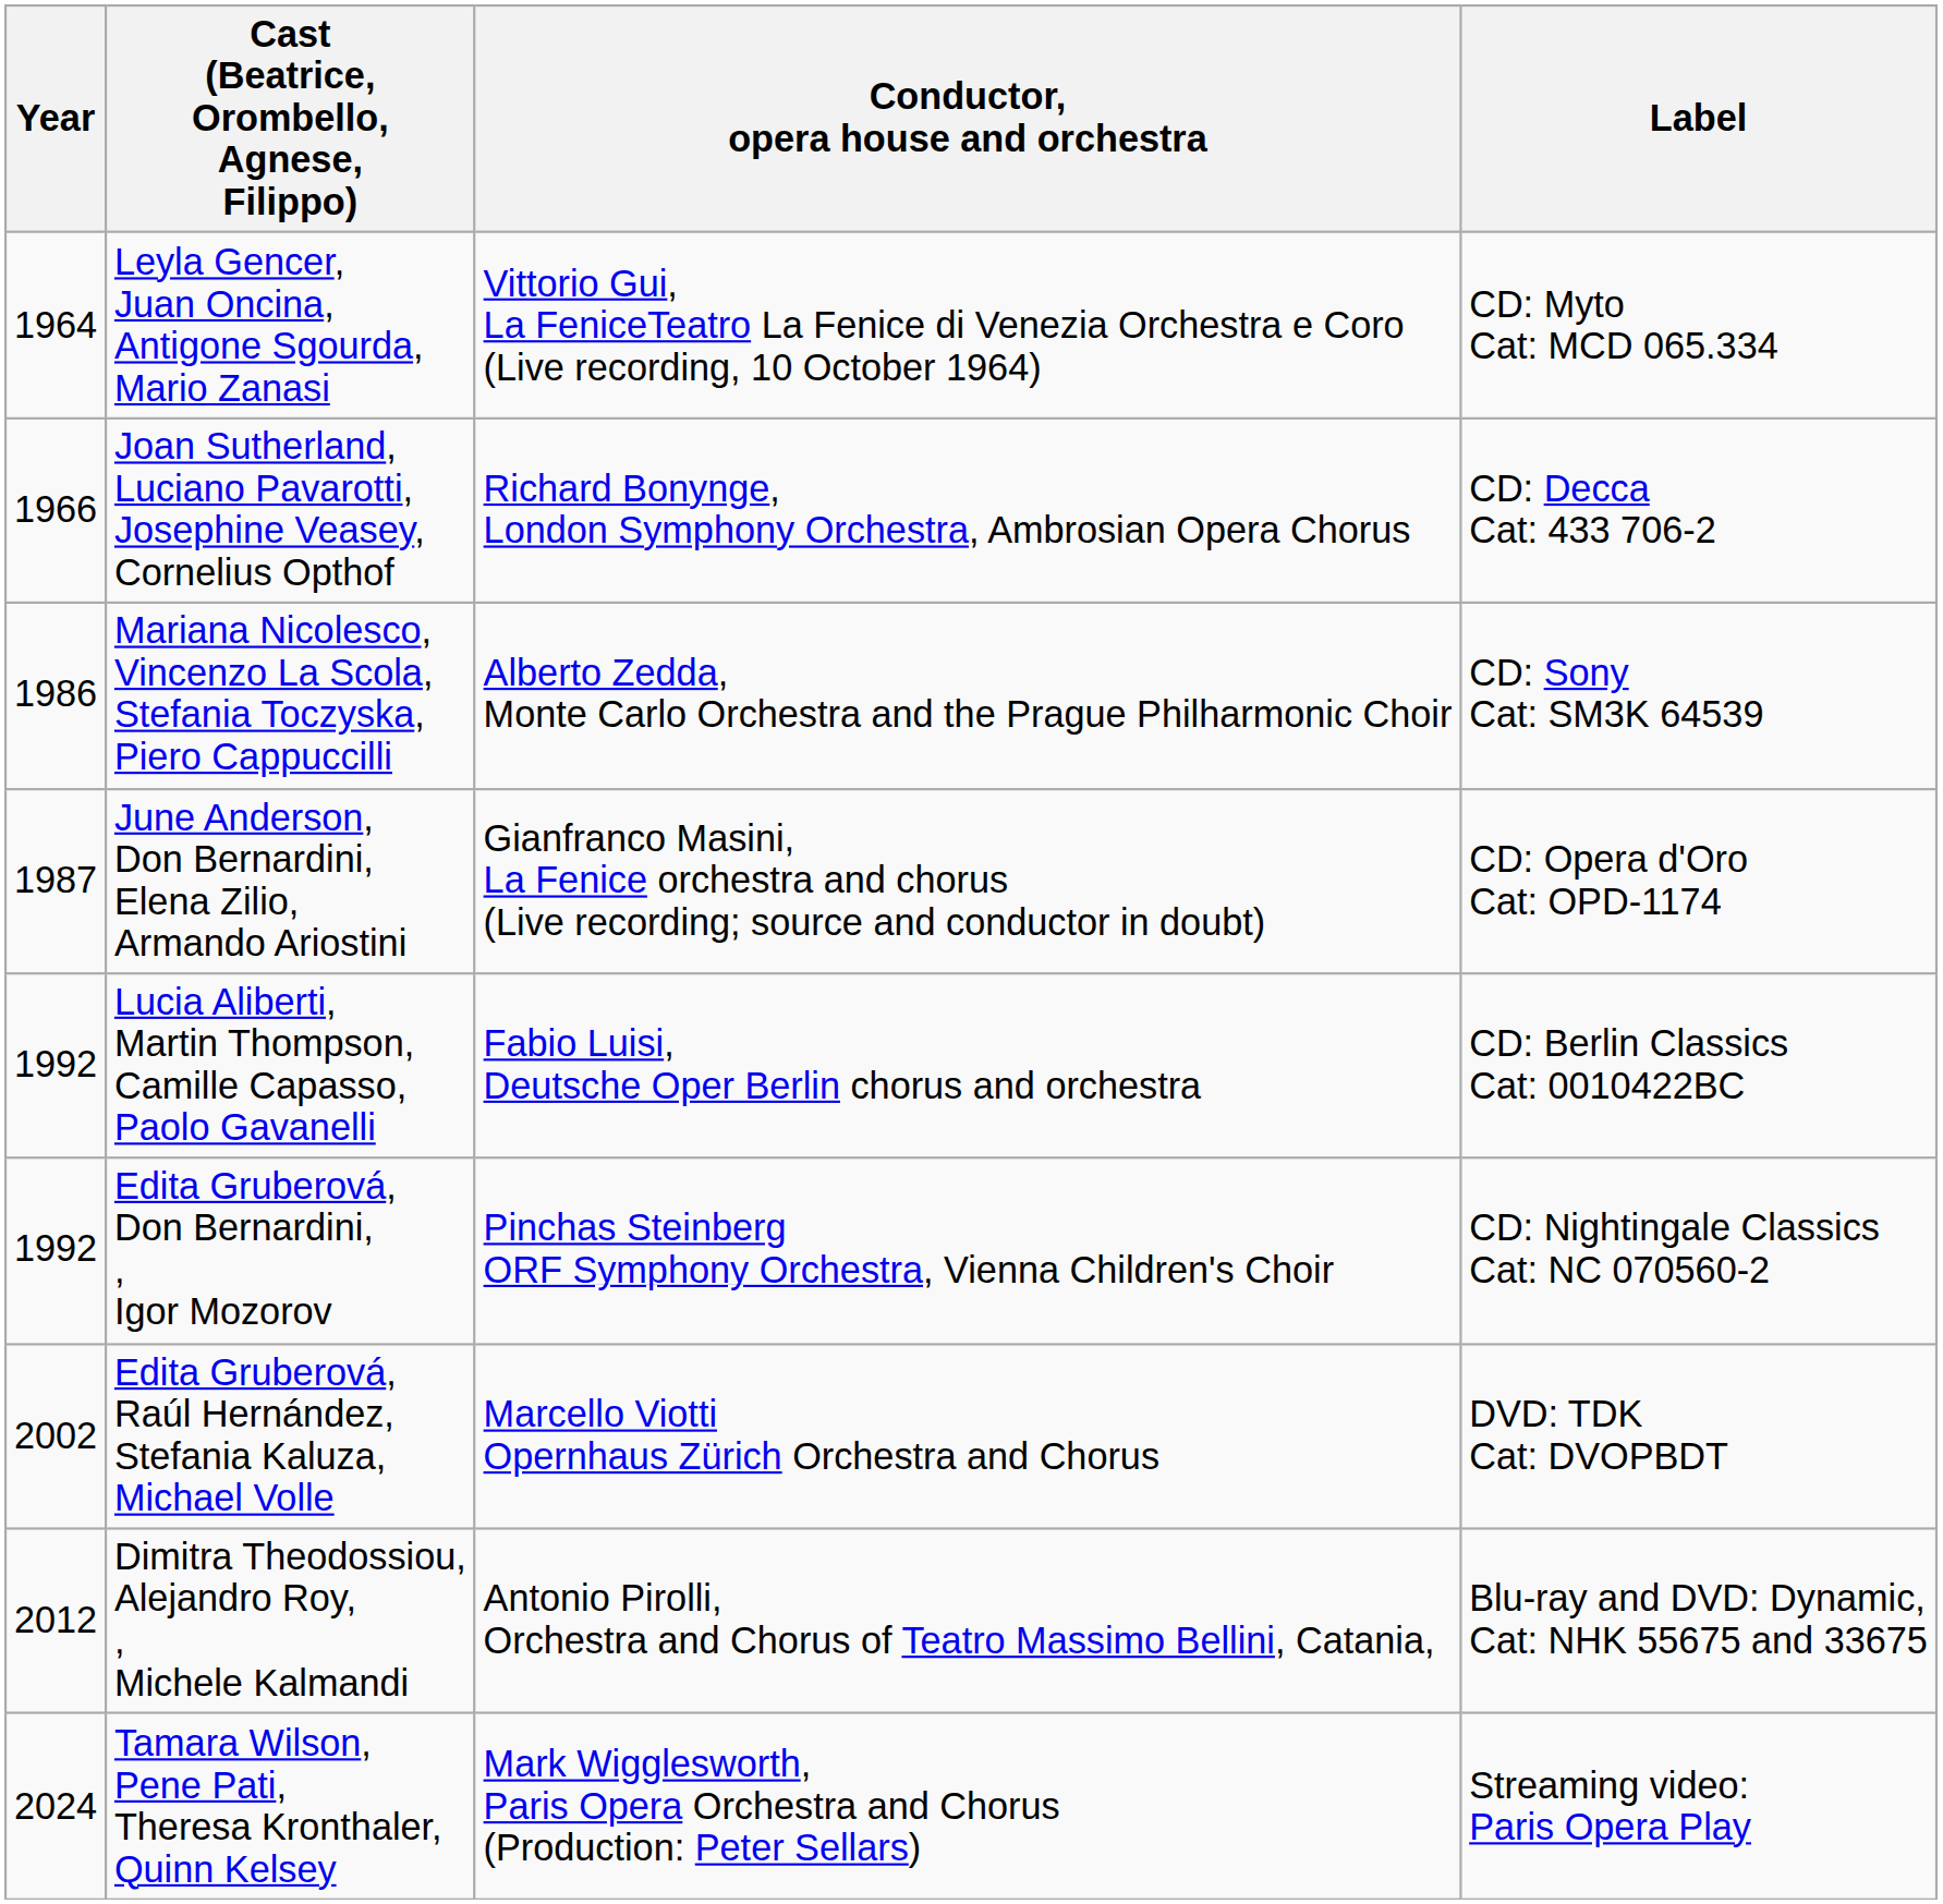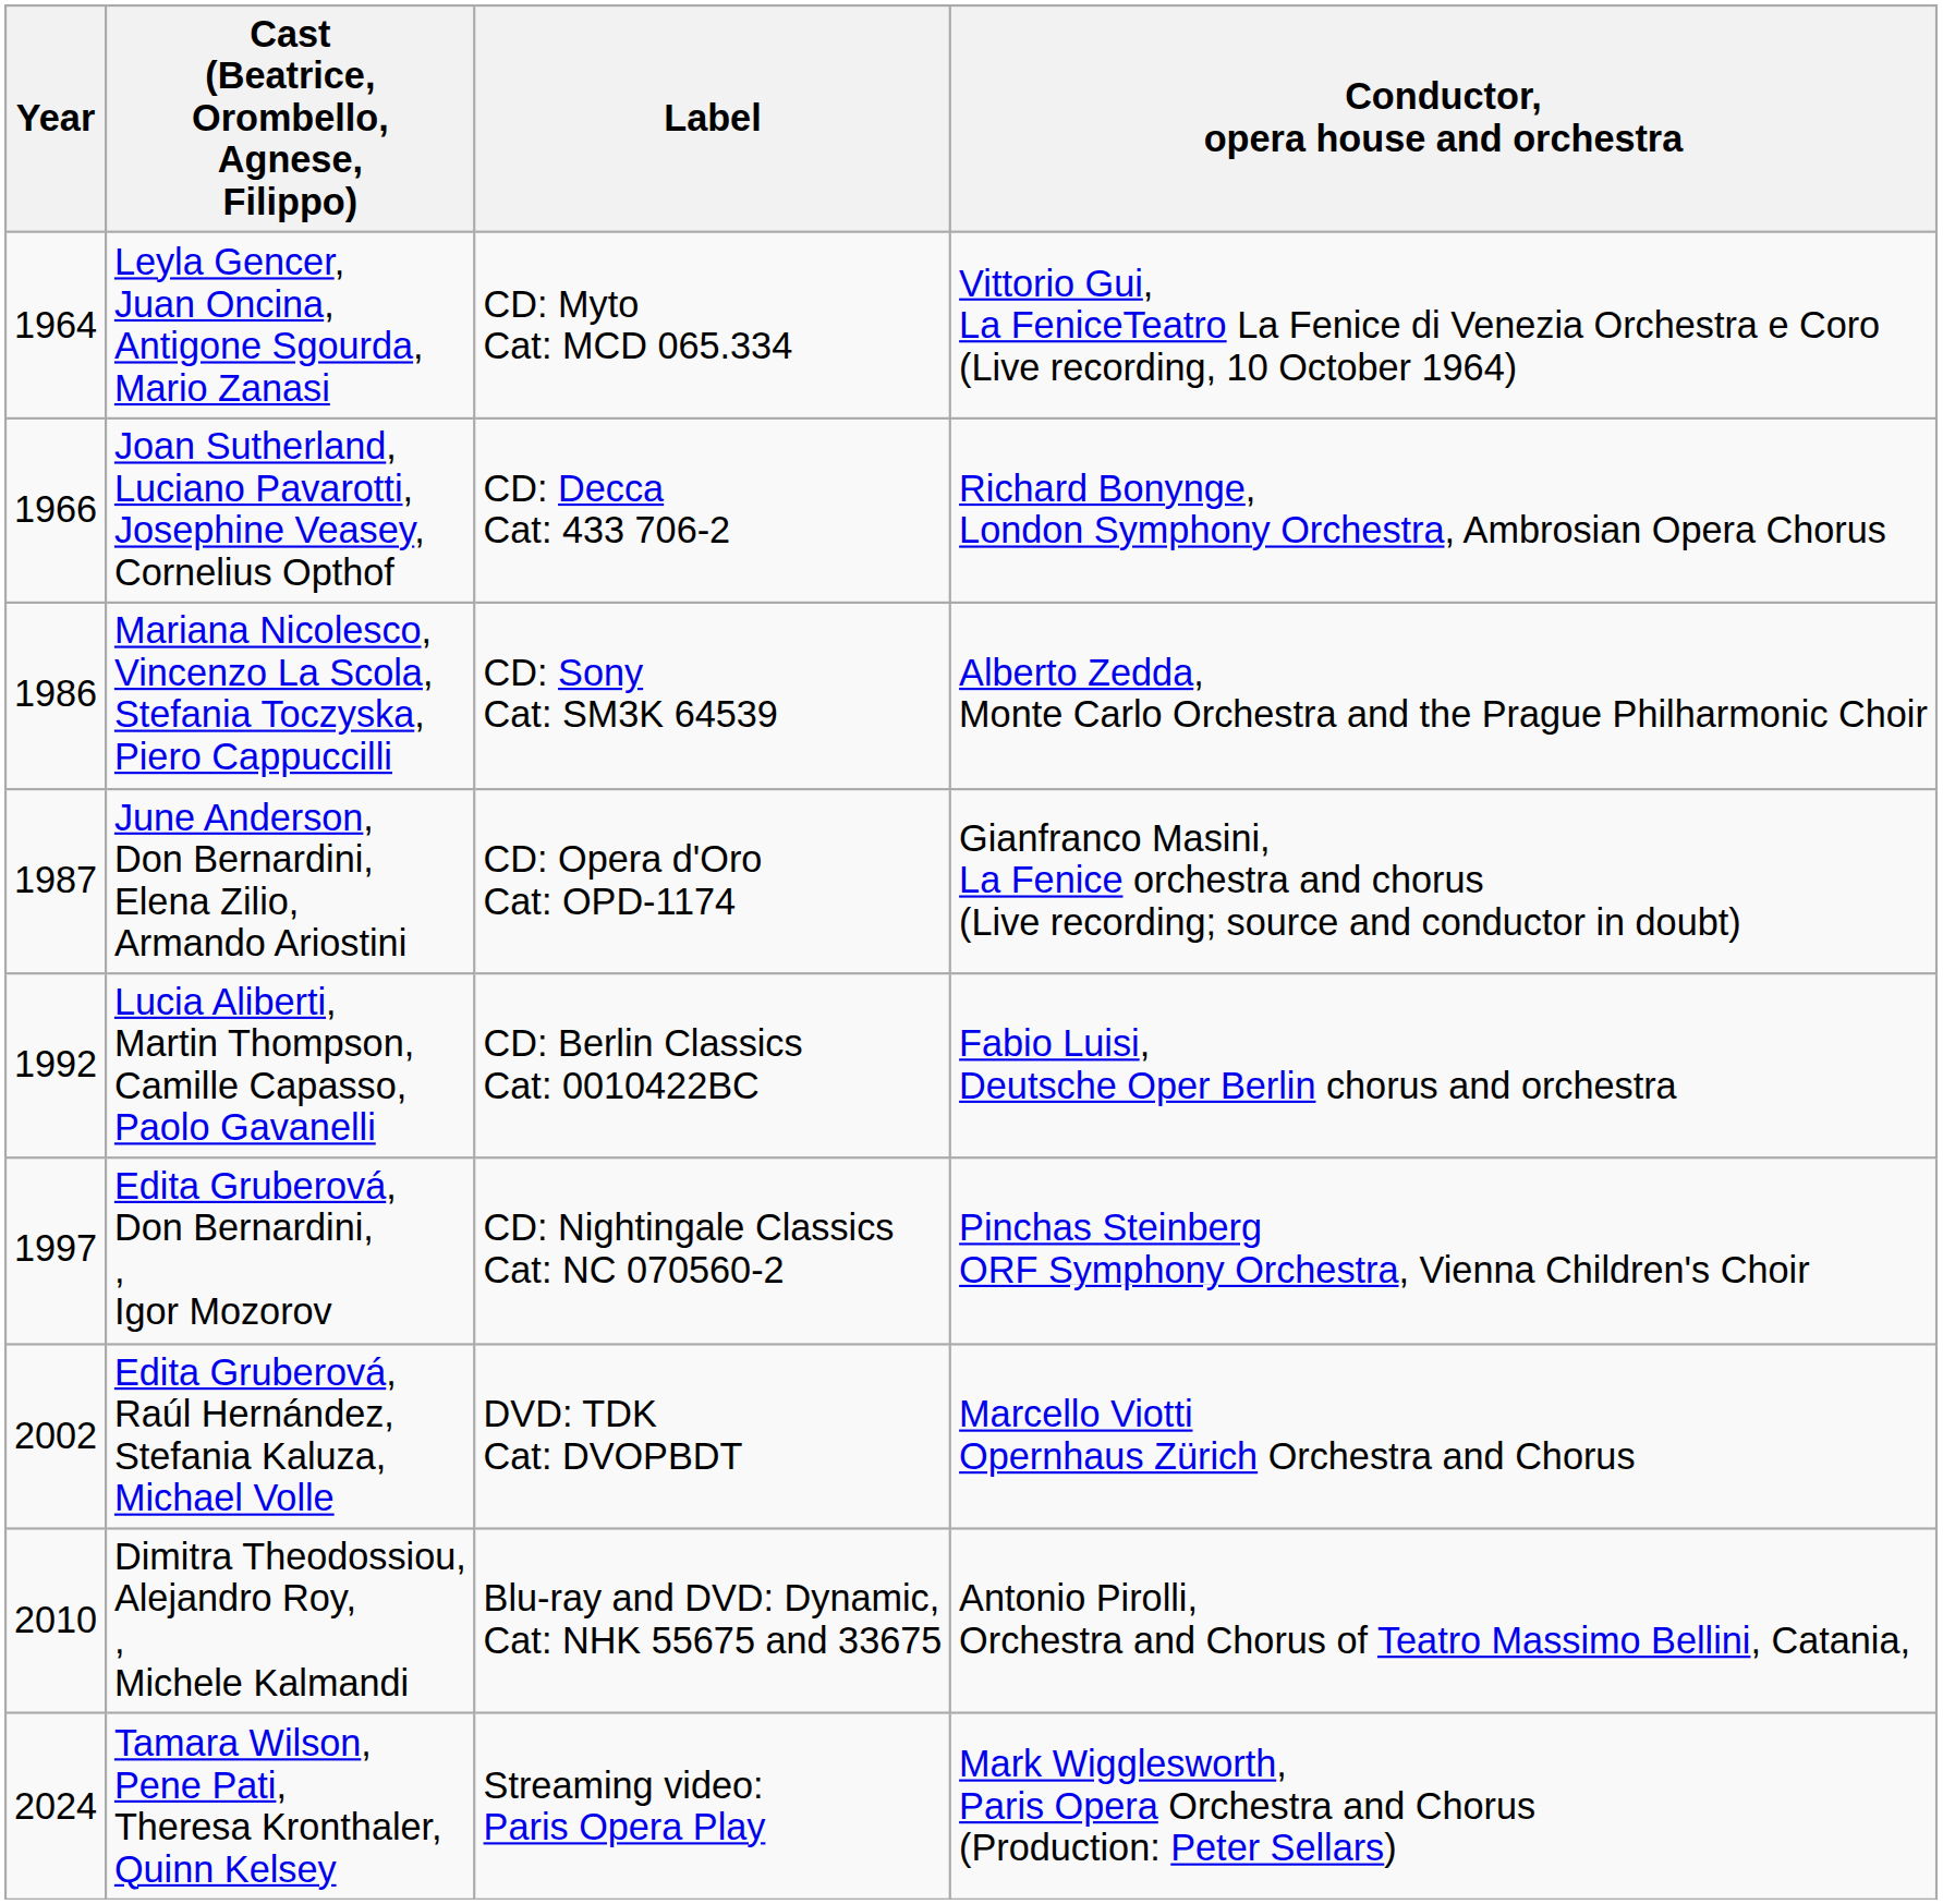columns swapped: Conductor, opera house and orchestra <-> Label
Edita Gruberová, Don Bernardini, , Igor Mozorov | Year: 1992 -> 1997
Dimitra Theodossiou, Alejandro Roy, , Michele Kalmandi | Year: 2012 -> 2010
